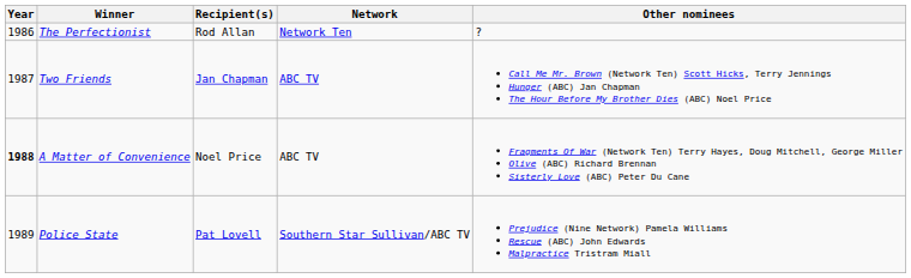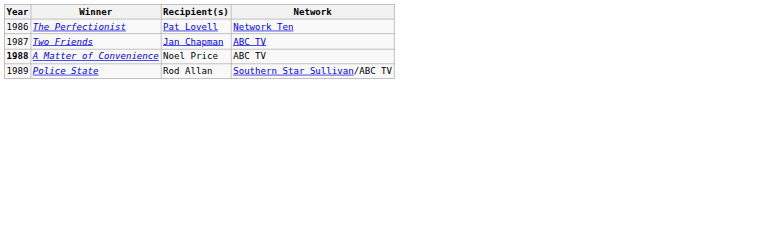- column: Other nominees | ? | Call Me Mr. Brown (Network Ten) Scott Hicks, Terry Jennings Hunger (ABC) Jan Chapman The Hour Before My Brother Dies (ABC) Noel Price | Fragments Of War (Network Ten) Terry Hayes, Doug Mitchell, George Miller Olive (ABC) Richard Brennan Sisterly Love (ABC) Peter Du Cane | Prejudice (Nine Network) Pamela Williams Rescue (ABC) John Edwards Malpractice Tristram Miall
The Perfectionist | Recipient(s): Rod Allan -> Pat Lovell
Police State | Recipient(s): Pat Lovell -> Rod Allan
